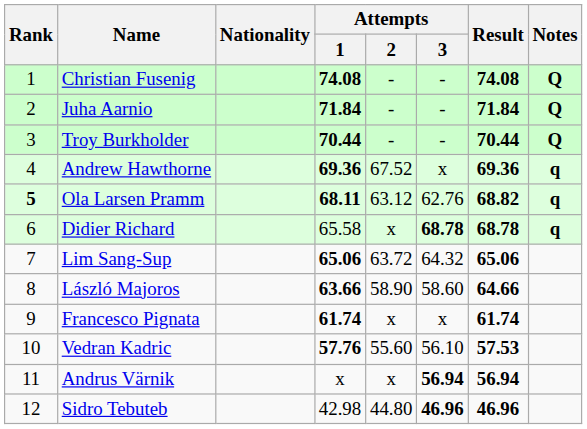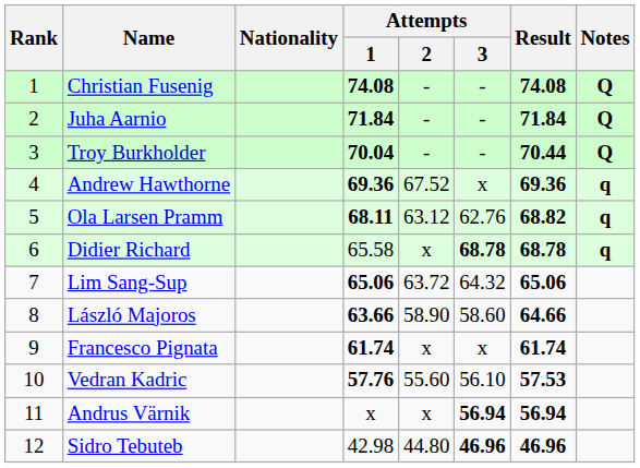Troy Burkholder | Attempts / 1: 70.44 -> 70.04
Ola Larsen Pramm | Rank: bold -> normal
